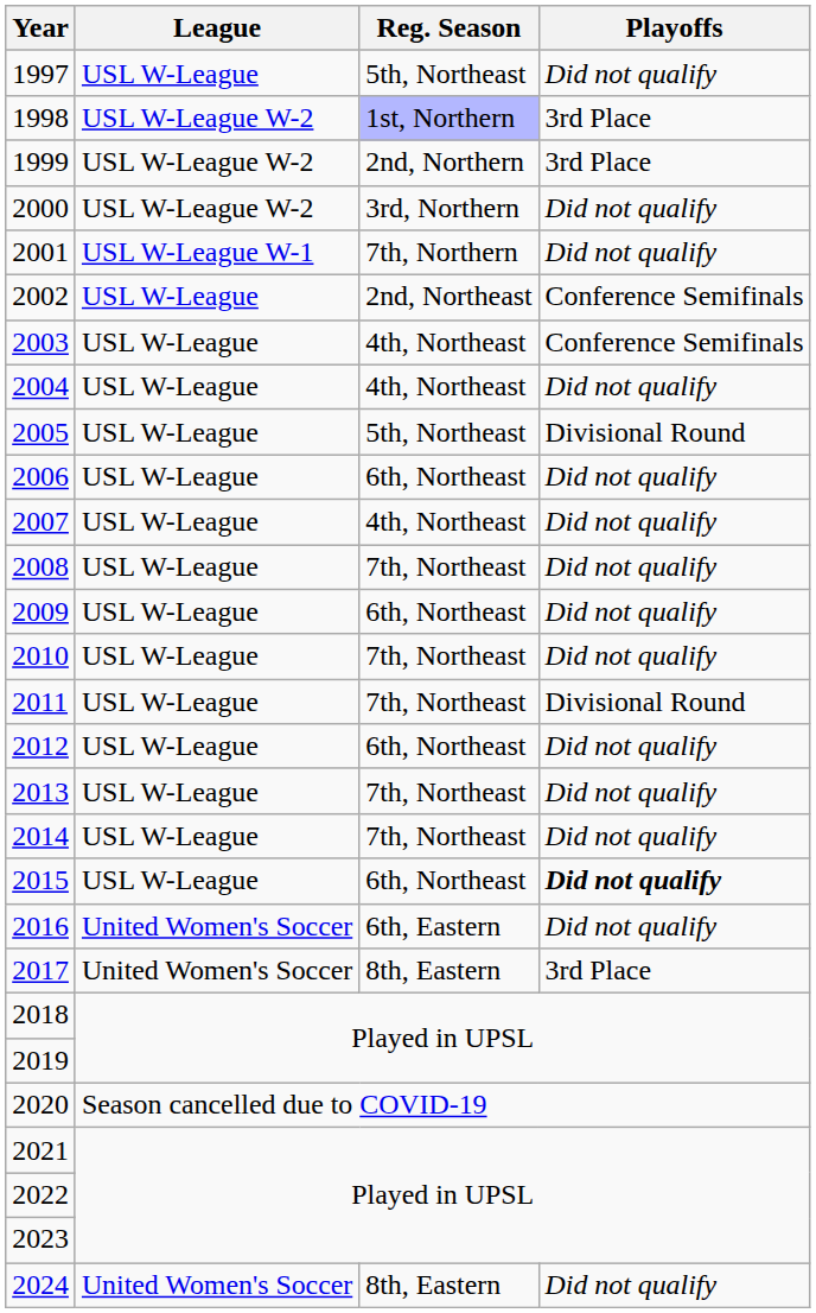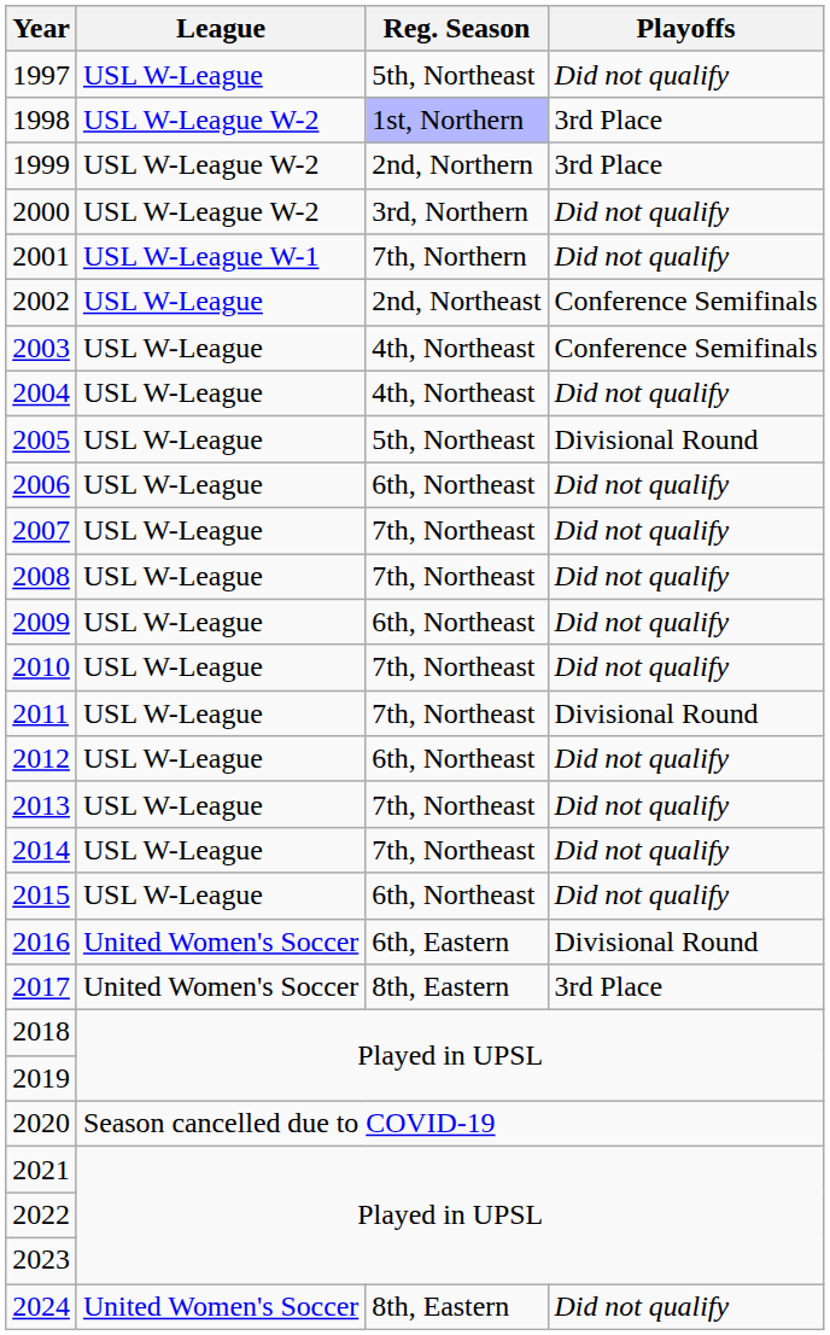2007 | Reg. Season: 4th, Northeast -> 7th, Northeast
2015 | Playoffs: bold -> normal
2016 | Playoffs: Did not qualify -> Divisional Round
